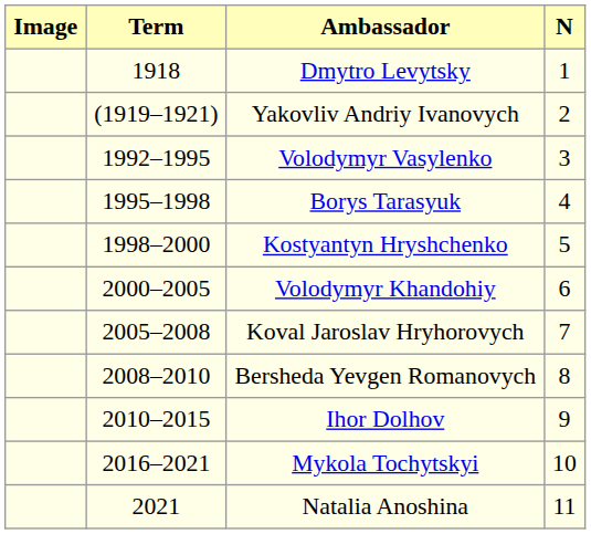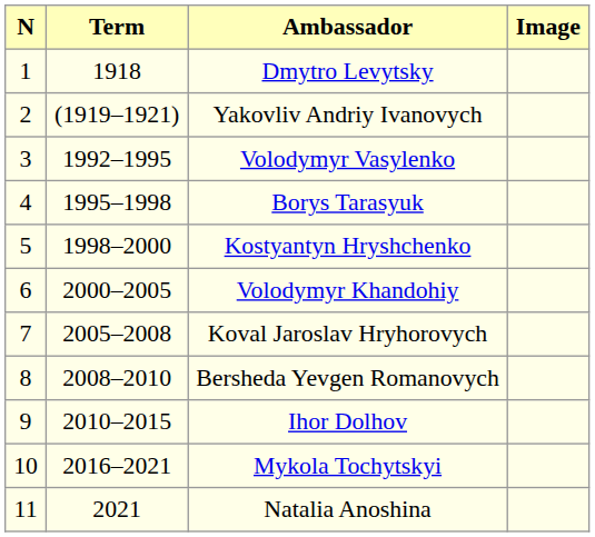columns swapped: N <-> Image
